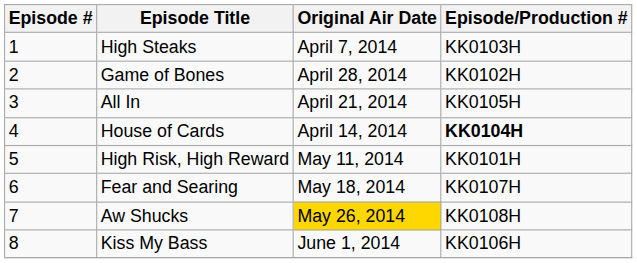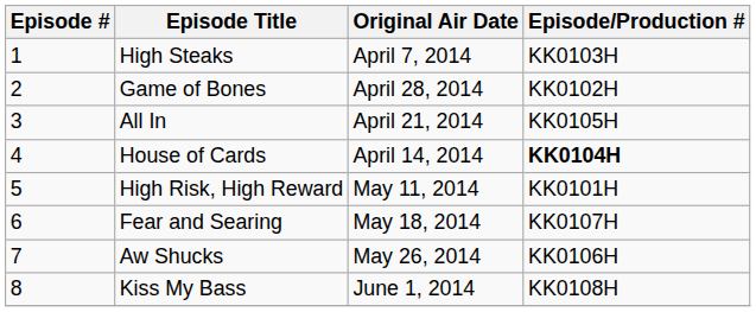Aw Shucks | Original Air Date: gold background -> no background
Aw Shucks | Episode/Production #: KK0108H -> KK0106H
Kiss My Bass | Episode/Production #: KK0106H -> KK0108H
